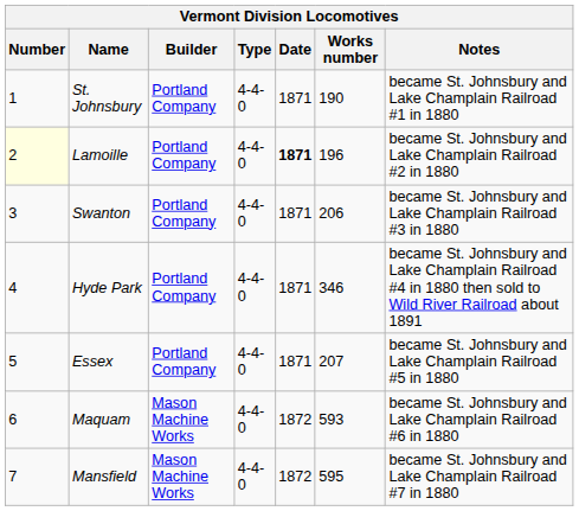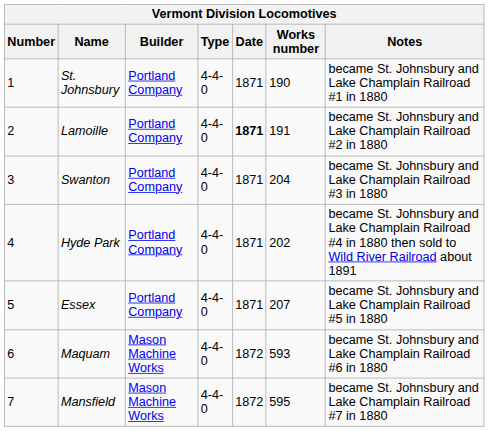Lamoille | Number: lightyellow background -> no background
Lamoille | Works number: 196 -> 191
Swanton | Works number: 206 -> 204
Hyde Park | Works number: 346 -> 202
